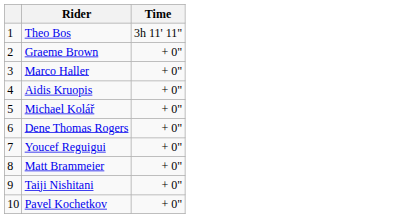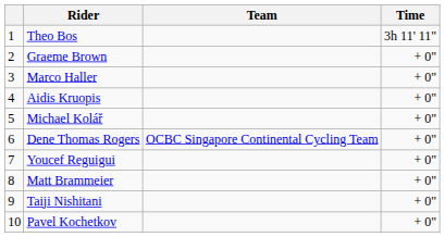+ column: Team | OCBC Singapore Continental Cycling Team
